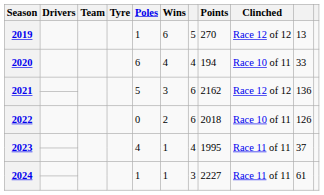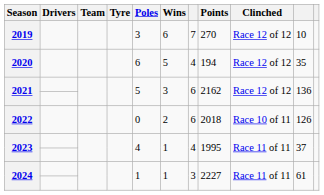2019 | Poles: 1 -> 3
2019 | column 7: 5 -> 7
2019 | column 10: 13 -> 10
2020 | Wins: 4 -> 5
2020 | Clinched: Race 10 of 11 -> Race 12 of 12
2020 | column 10: 33 -> 35
